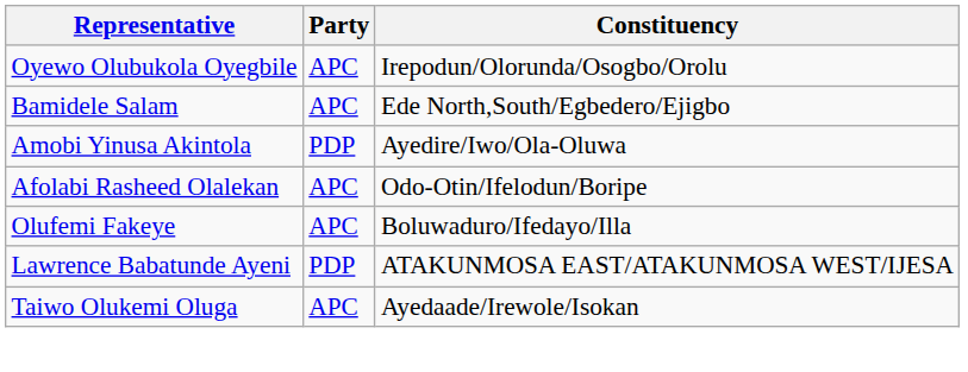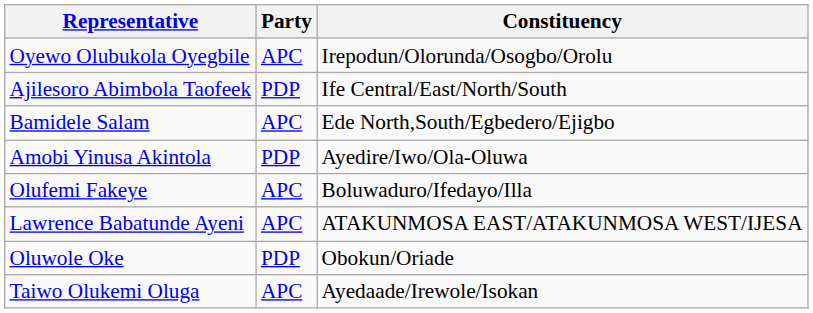+ row: Ajilesoro Abimbola Taofeek | PDP | Ife Central/East/North/South
- row: Afolabi Rasheed Olalekan | APC | Odo-Otin/Ifelodun/Boripe
Lawrence Babatunde Ayeni | Party: PDP -> APC
+ row: Oluwole Oke | PDP | Obokun/Oriade
